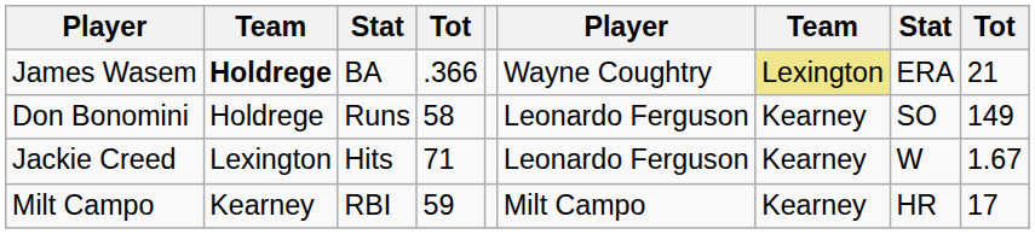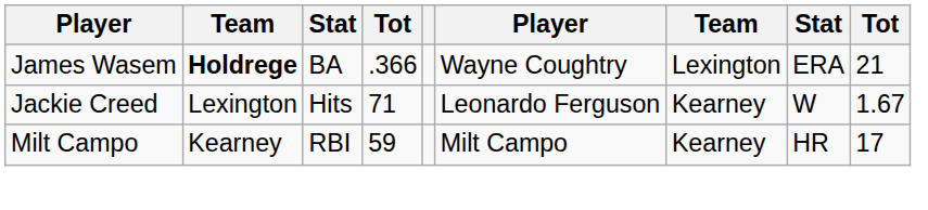James Wasem | column 7: khaki background -> no background
- row: Don Bonomini | Holdrege | Runs | 58 | Leonardo Ferguson | Kearney | SO | 149
